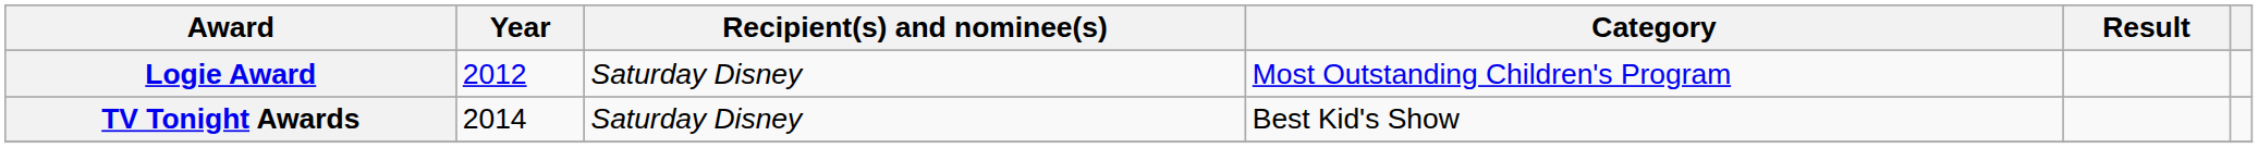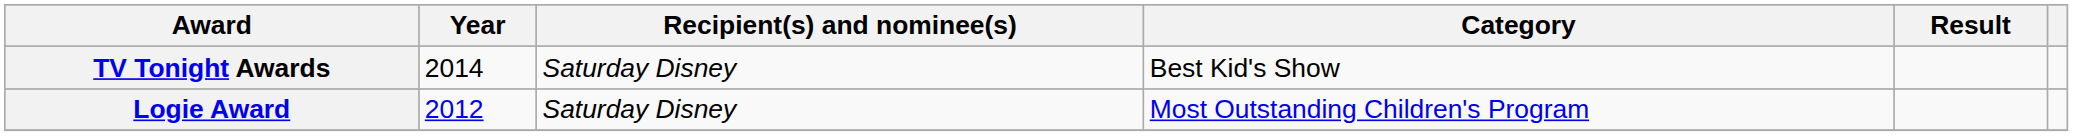rows swapped: Logie Award <-> TV Tonight Awards
